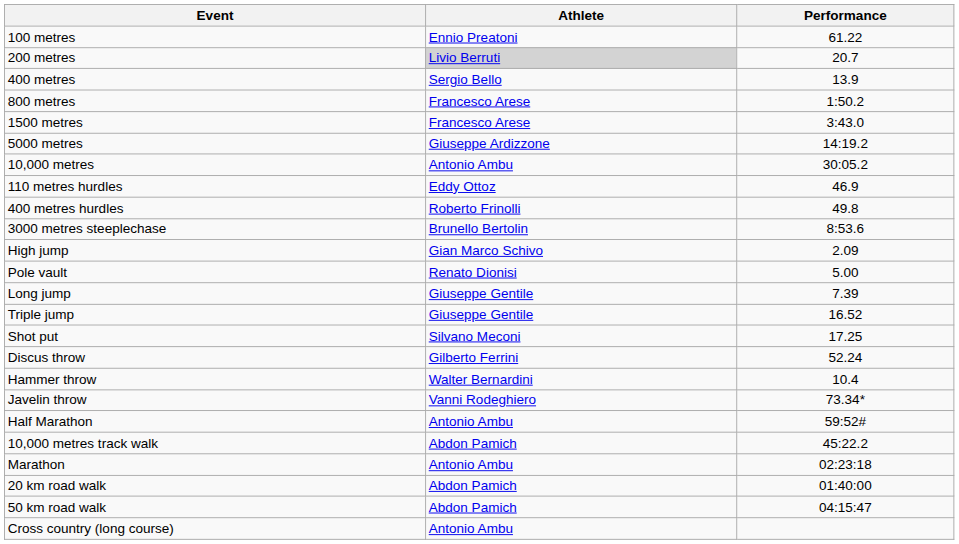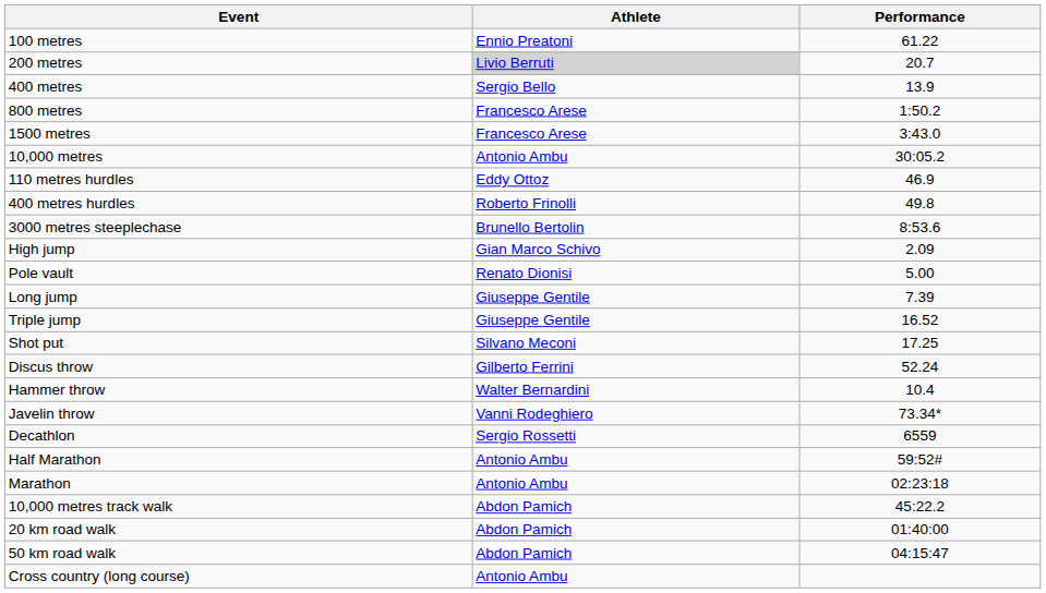- row: 5000 metres | Giuseppe Ardizzone | 14:19.2
+ row: Decathlon | Sergio Rossetti | 6559
rows swapped: Marathon <-> 10,000 metres track walk
